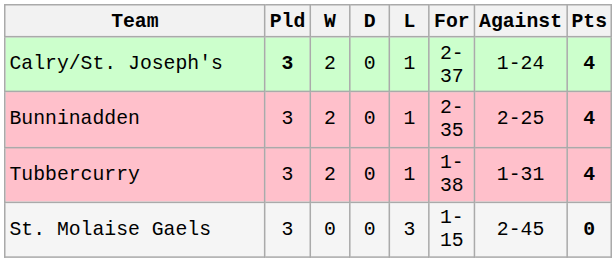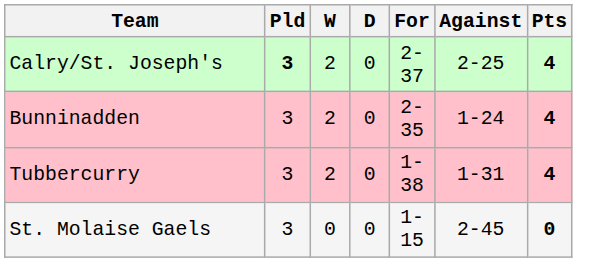- column: L | 1 | 1 | 1 | 3
Calry/St. Joseph's | Against: 1-24 -> 2-25
Bunninadden | Against: 2-25 -> 1-24
